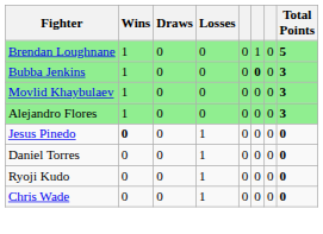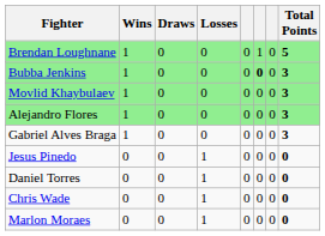+ row: Gabriel Alves Braga | 1 | 0 | 0 | 0 | 0 | 0 | 3
Jesus Pinedo | Wins: bold -> normal
- row: Ryoji Kudo | 0 | 0 | 1 | 0 | 0 | 0 | 0
+ row: Marlon Moraes | 0 | 0 | 1 | 0 | 0 | 0 | 0
